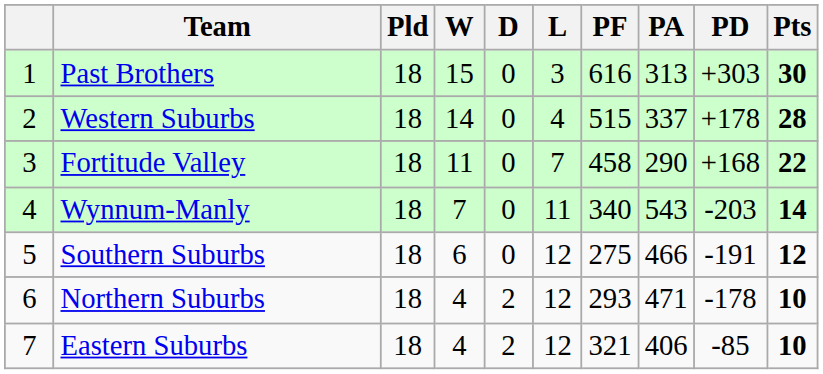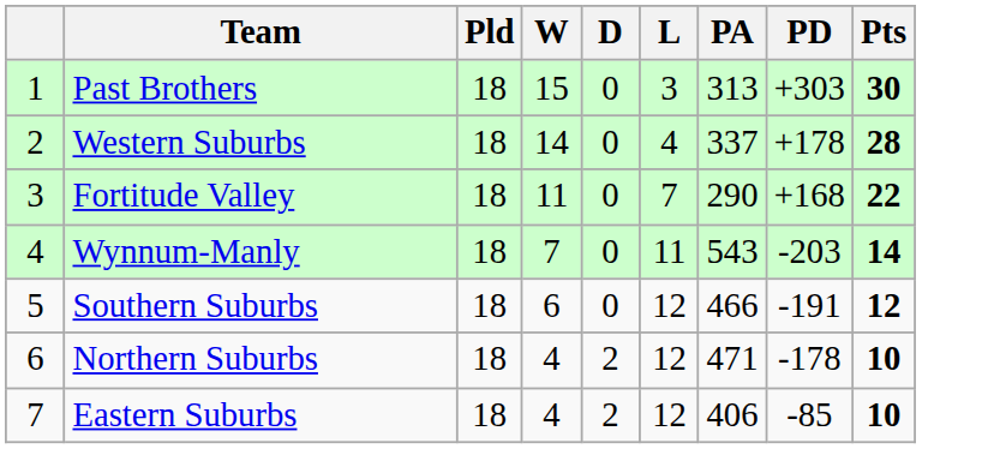- column: PF | 616 | 515 | 458 | 340 | 275 | 293 | 321
